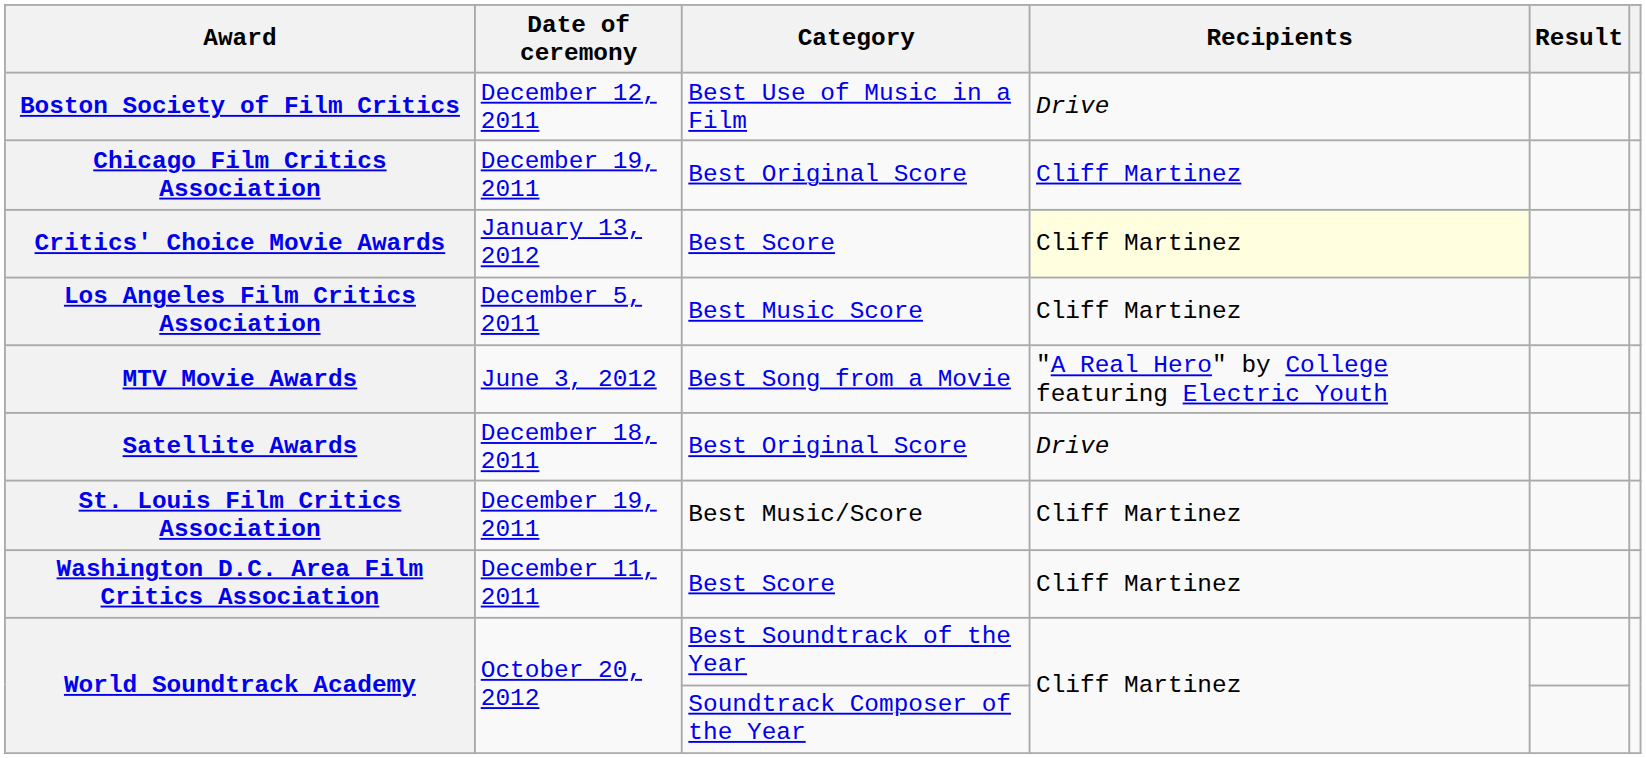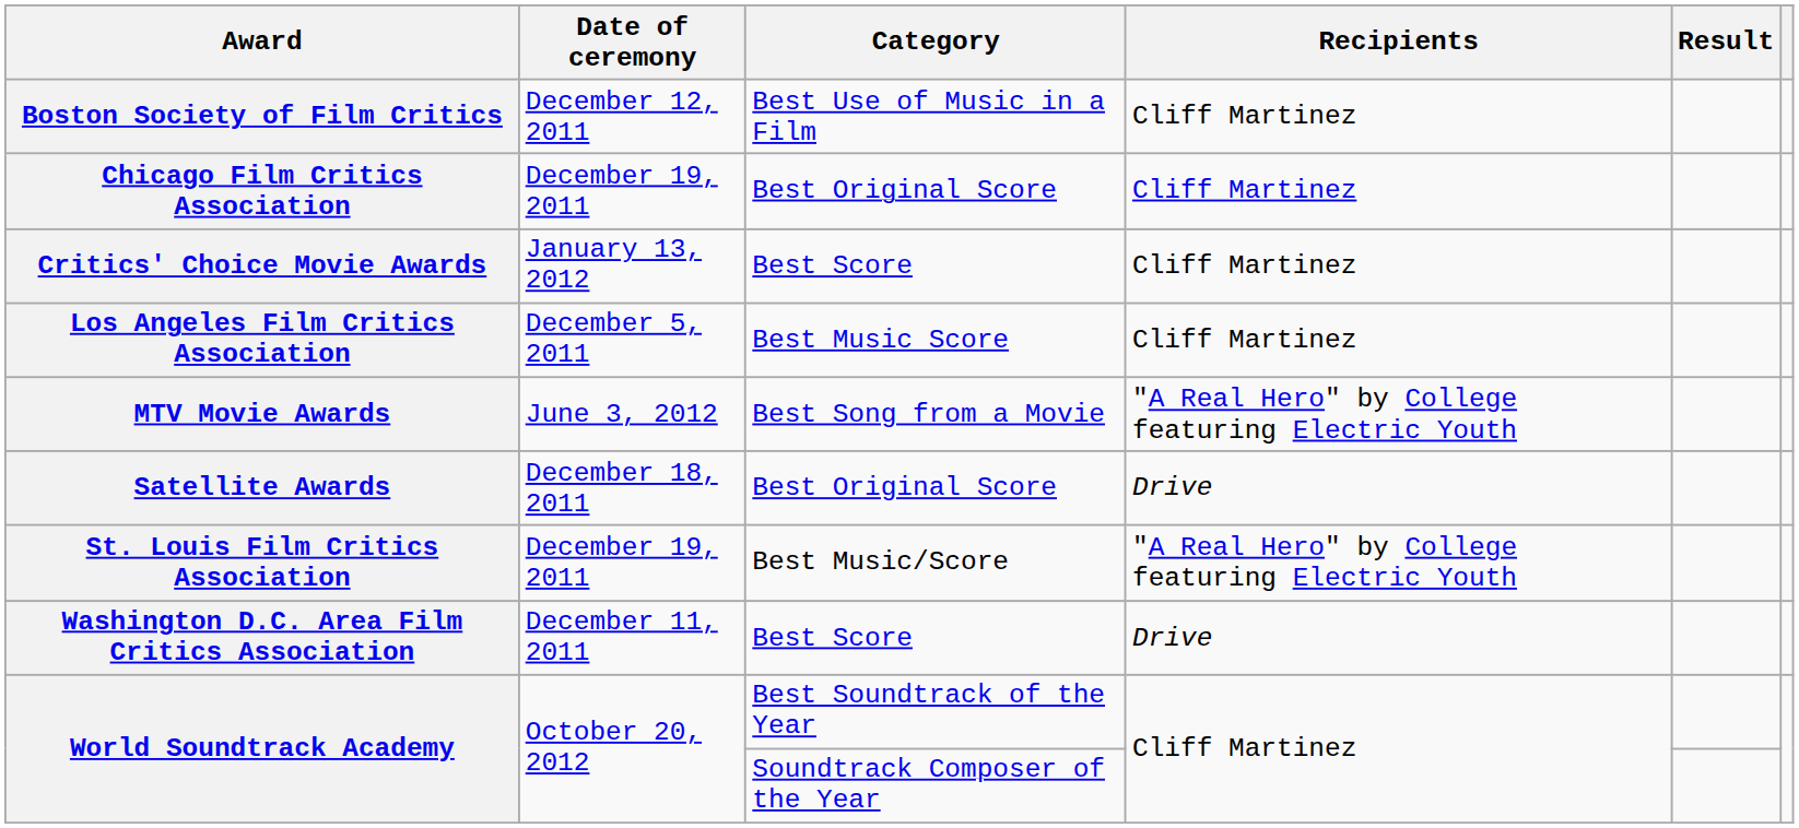Boston Society of Film Critics | Recipients: Drive -> Cliff Martinez
Critics' Choice Movie Awards | Recipients: lightyellow background -> no background
St. Louis Film Critics Association | Recipients: Cliff Martinez -> "A Real Hero" by College featuring Electric Youth
Washington D.C. Area Film Critics Association | Recipients: Cliff Martinez -> Drive
